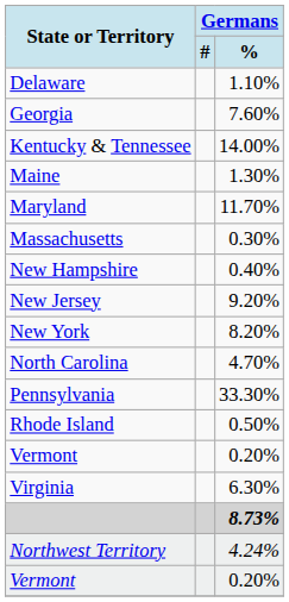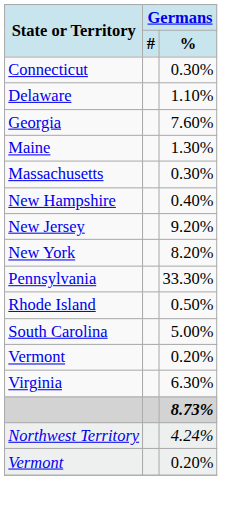+ row: Connecticut | 0.30%
- row: Kentucky & Tennessee | 14.00%
- row: Maryland | 11.70%
- row: North Carolina | 4.70%
+ row: South Carolina | 5.00%
